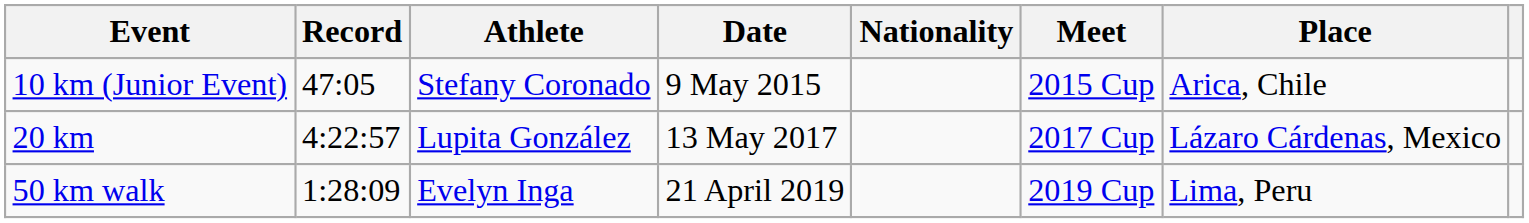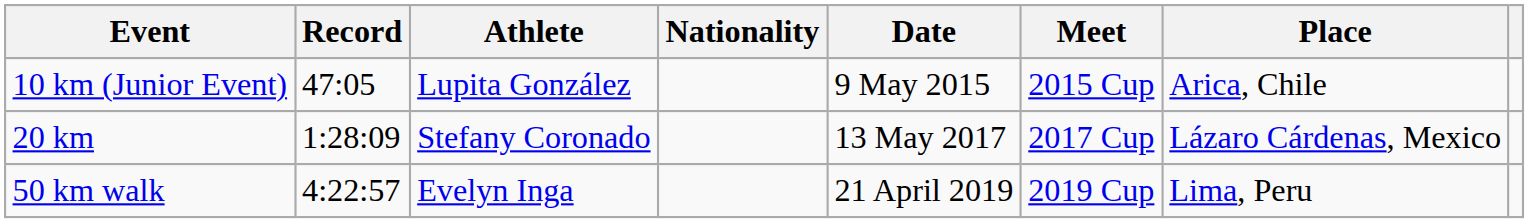columns swapped: Nationality <-> Date
10 km (Junior Event) | Athlete: Stefany Coronado -> Lupita González
20 km | Record: 4:22:57 -> 1:28:09
20 km | Athlete: Lupita González -> Stefany Coronado
50 km walk | Record: 1:28:09 -> 4:22:57
